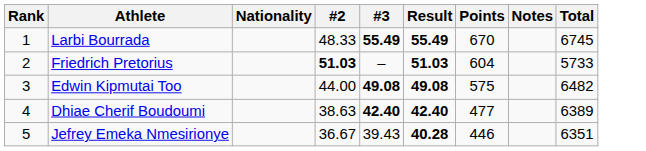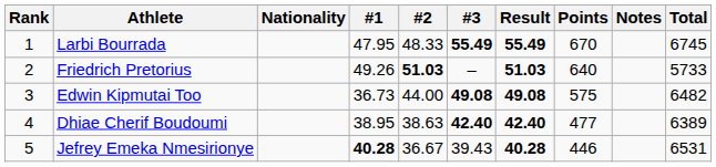+ column: #1 | 47.95 | 49.26 | 36.73 | 38.95 | 40.28
Friedrich Pretorius | Points: 604 -> 640
Jefrey Emeka Nmesirionye | Total: 6351 -> 6531
